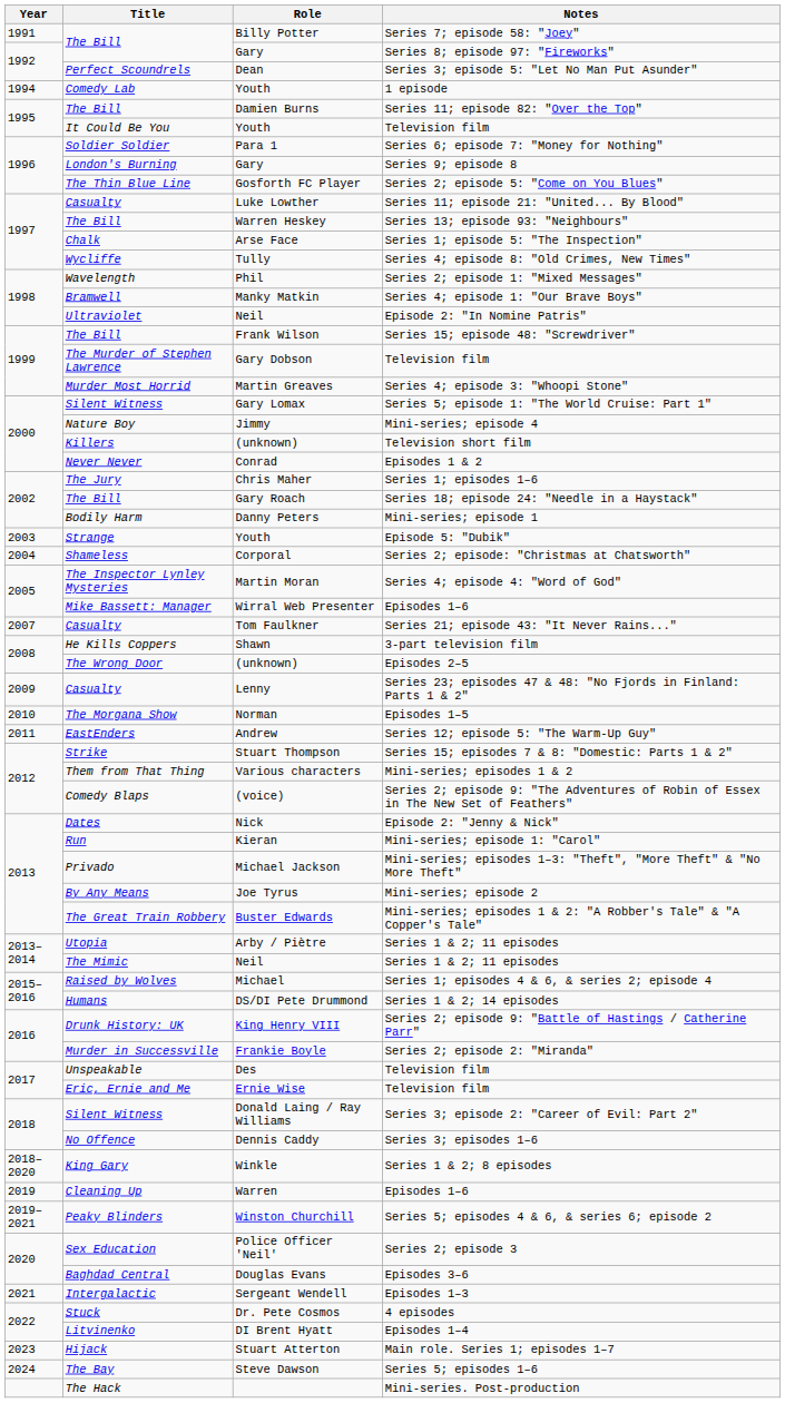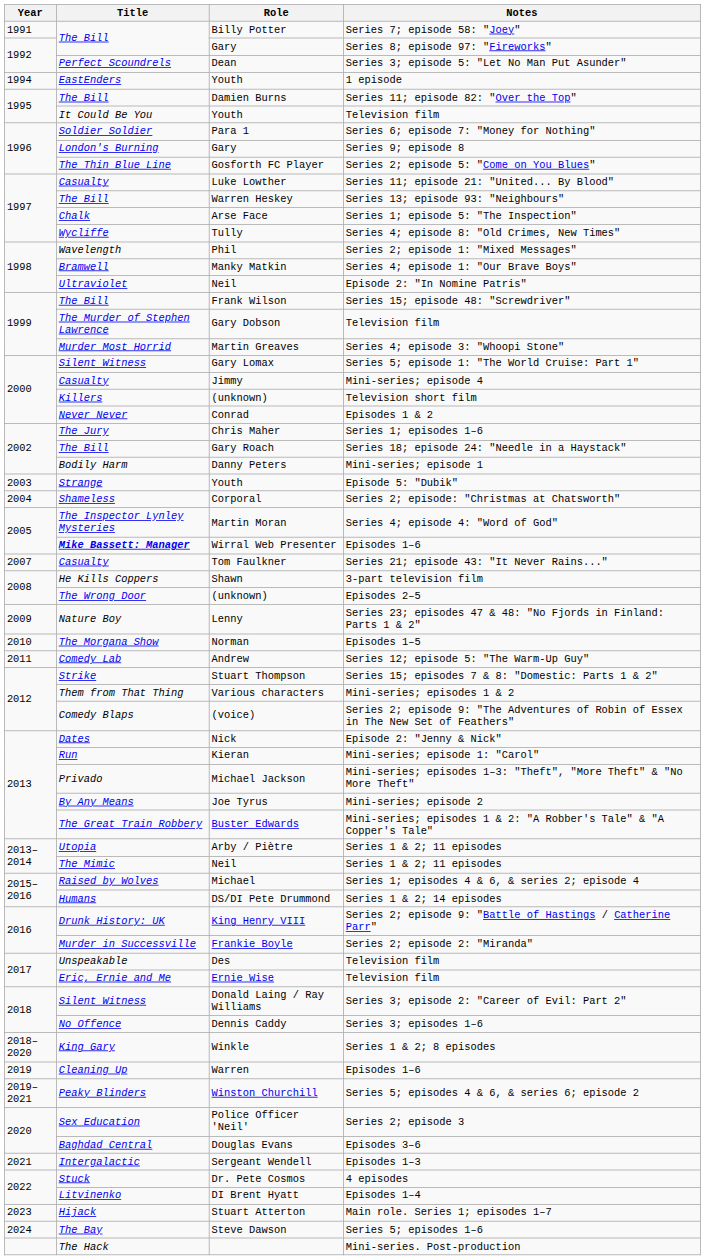Youth / 1 episode | Title: Comedy Lab -> EastEnders
Jimmy | Title: Nature Boy -> Casualty
Wirral Web Presenter | Title: normal -> bold
Lenny | Title: Casualty -> Nature Boy
Andrew | Title: EastEnders -> Comedy Lab
